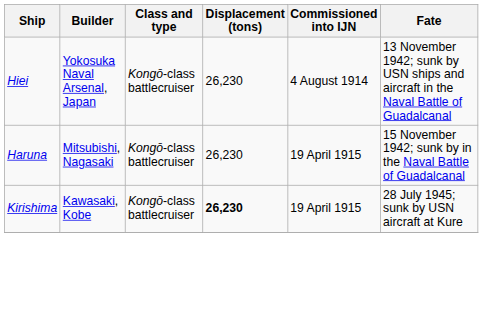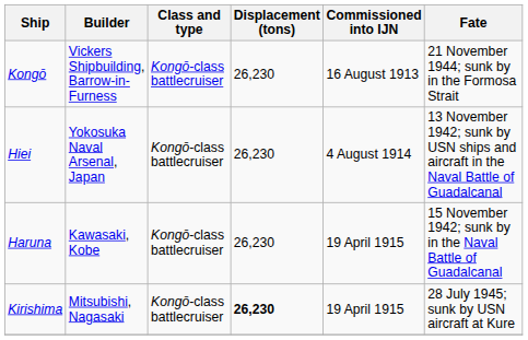+ row: Kongō | Vickers Shipbuilding, Barrow-in-Furness | Kongō-class battlecruiser | 26,230 | 16 August 1913 | 21 November 1944; sunk by in the Formosa Strait
Haruna | Builder: Mitsubishi, Nagasaki -> Kawasaki, Kobe
Kirishima | Builder: Kawasaki, Kobe -> Mitsubishi, Nagasaki
